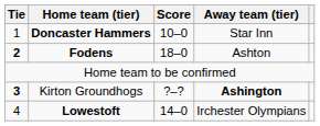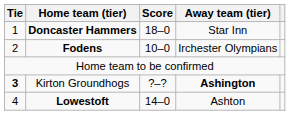Doncaster Hammers | Score: 10–0 -> 18–0
Fodens | Tie: bold -> normal
Fodens | Score: 18–0 -> 10–0
Fodens | Away team (tier): Ashton -> Irchester Olympians
Lowestoft | Away team (tier): Irchester Olympians -> Ashton
